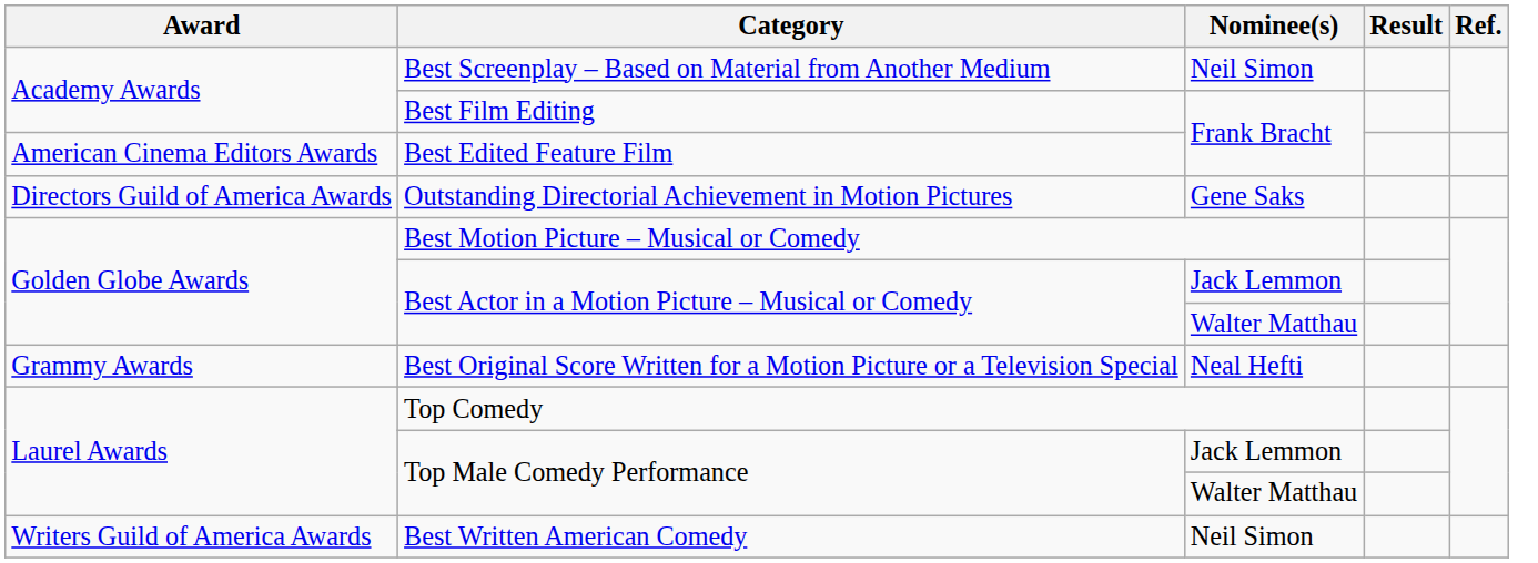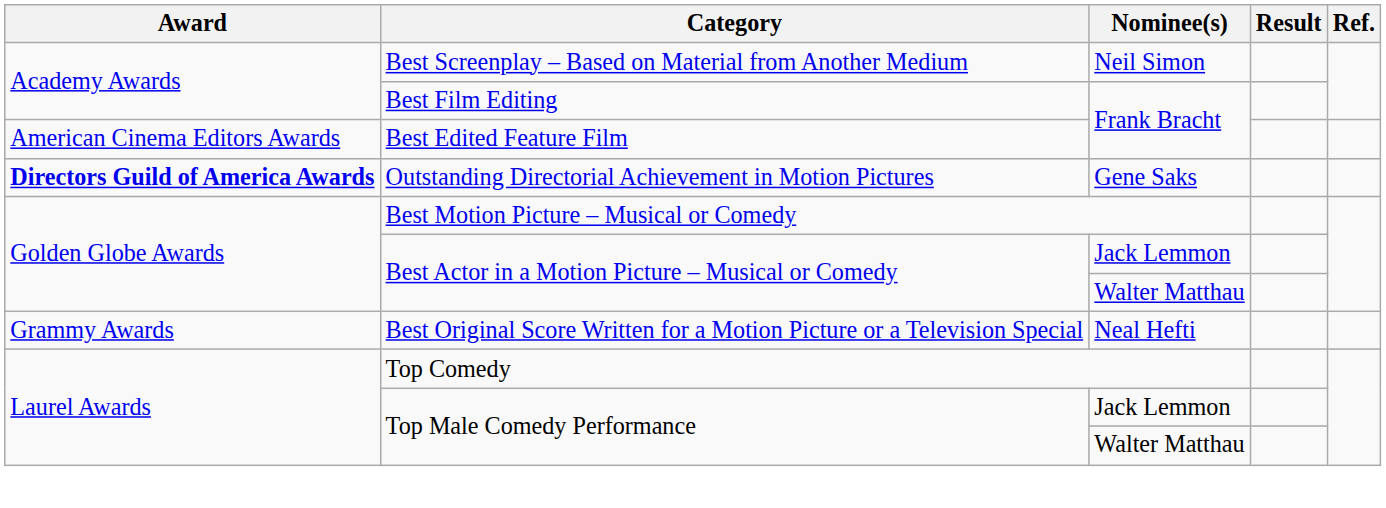Outstanding Directorial Achievement in Motion Pictures | Award: normal -> bold
- row: Writers Guild of America Awards | Best Written American Comedy | Neil Simon
